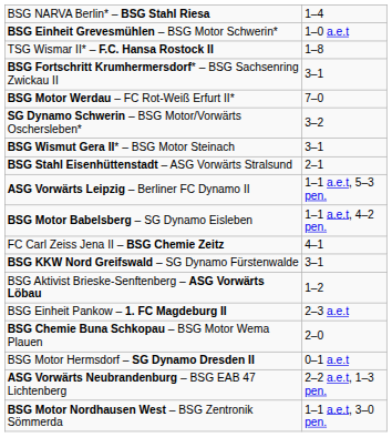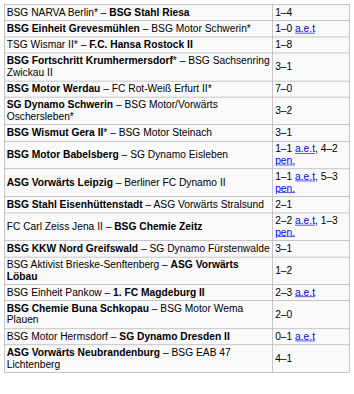rows swapped: BSG Stahl Eisenhüttenstadt – ASG Vorwärts Stralsund <-> BSG Motor Babelsberg – SG Dynamo Eisleben
FC Carl Zeiss Jena II – BSG Chemie Zeitz | column 2: 4–1 -> 2–2 a.e.t, 1–3 pen.
ASG Vorwärts Neubrandenburg – BSG EAB 47 Lichtenberg | column 2: 2–2 a.e.t, 1–3 pen. -> 4–1
- row: BSG Motor Nordhausen West – BSG Zentronik Sömmerda | 1–1 a.e.t, 3–0 pen.
